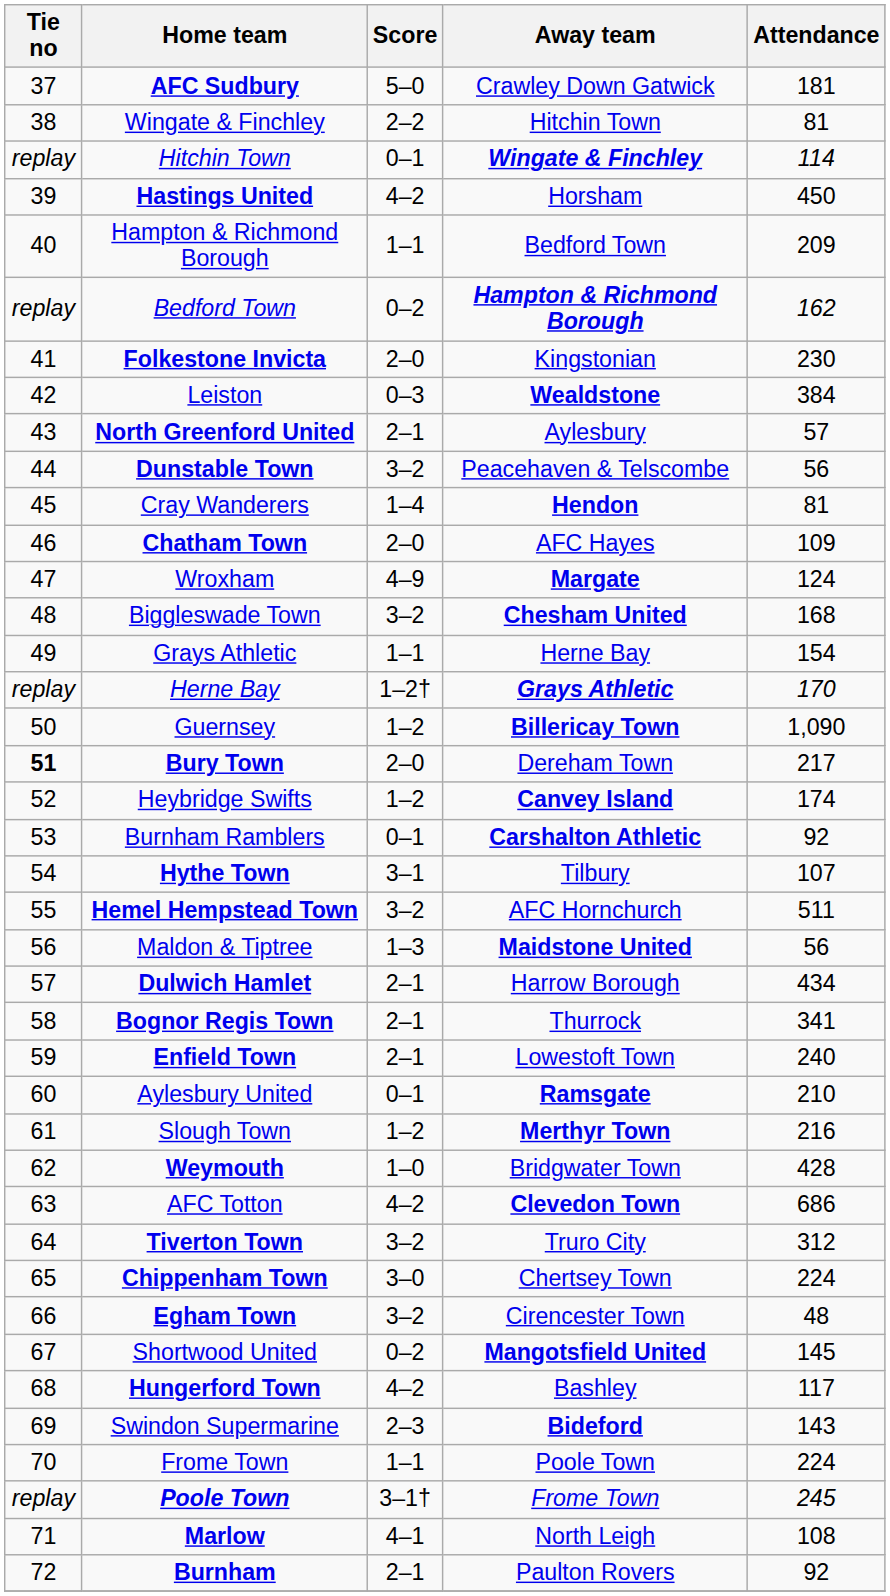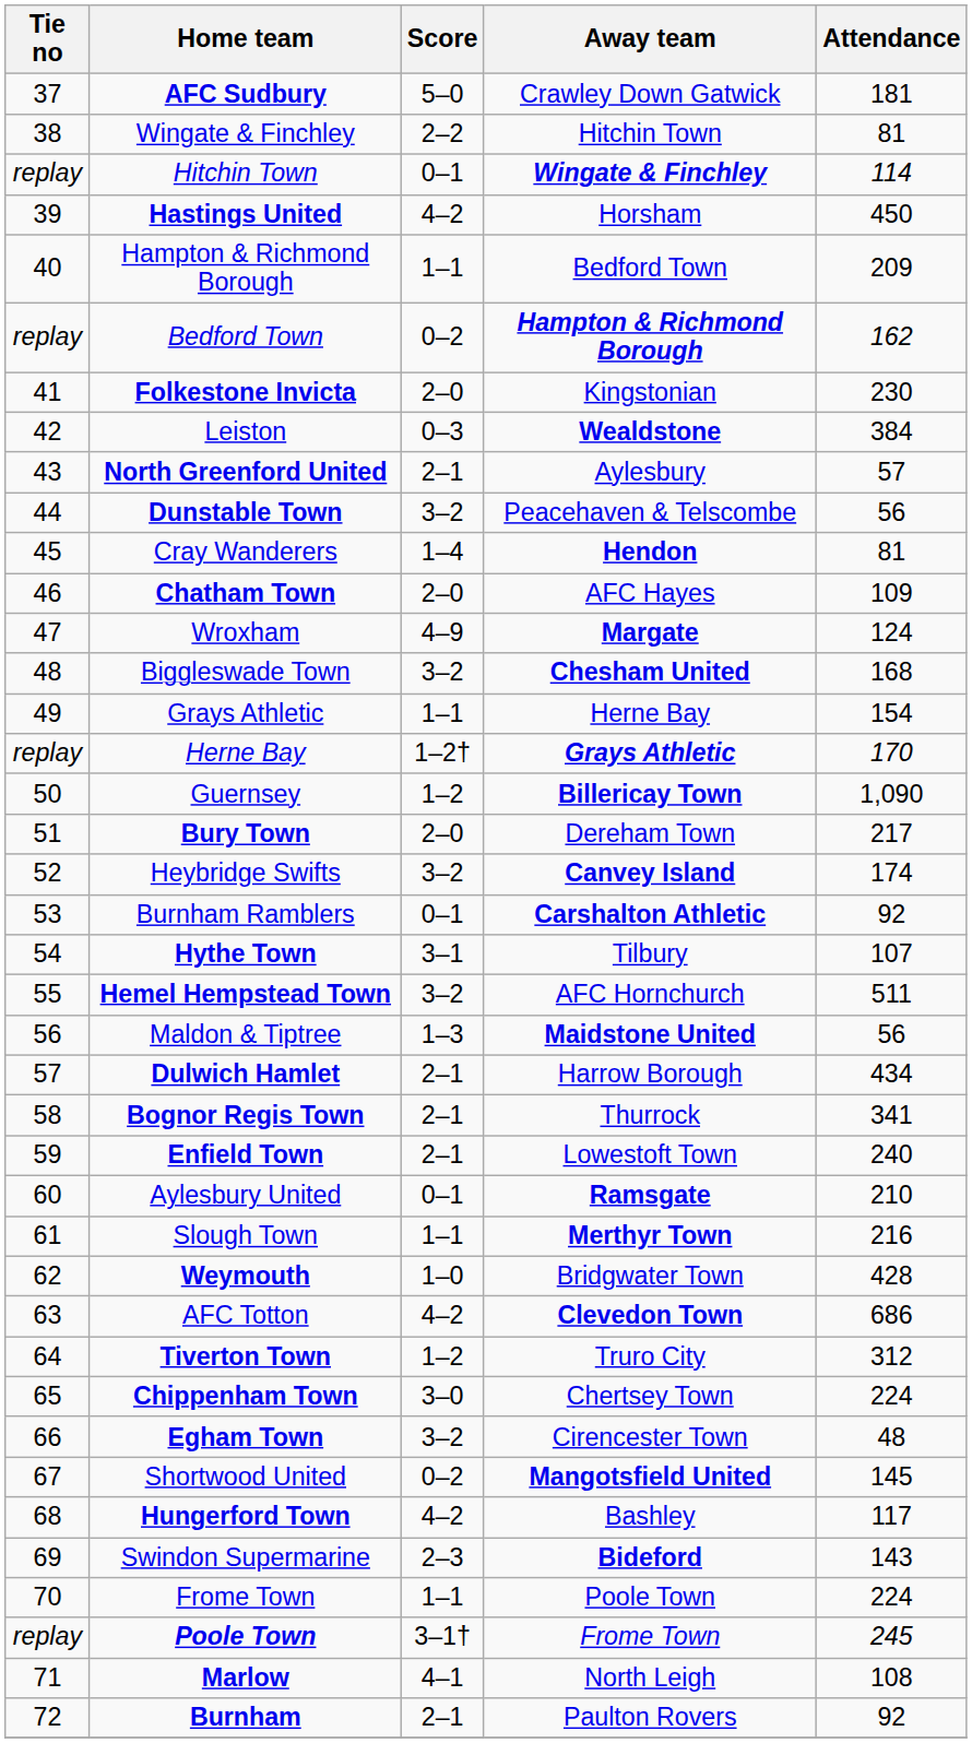Bury Town | Tie no: bold -> normal
Heybridge Swifts | Score: 1–2 -> 3–2
Slough Town | Score: 1–2 -> 1–1
Tiverton Town | Score: 3–2 -> 1–2
